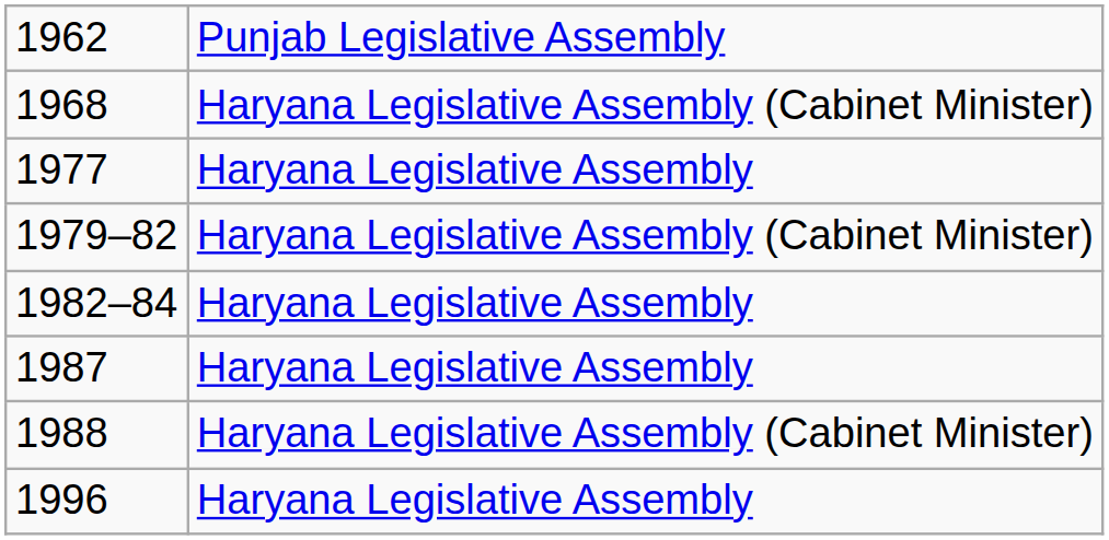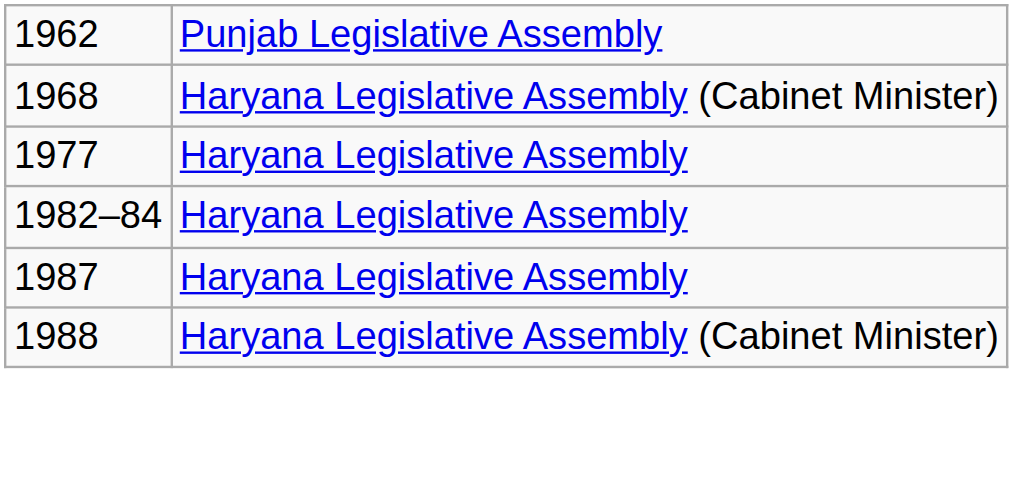- row: 1979–82 | Haryana Legislative Assembly (Cabinet Minister)
- row: 1996 | Haryana Legislative Assembly
